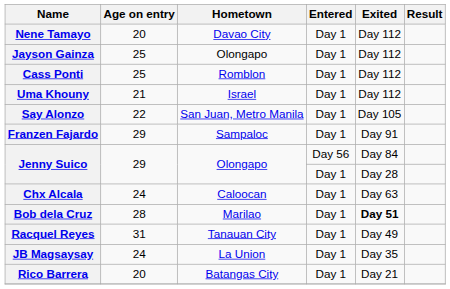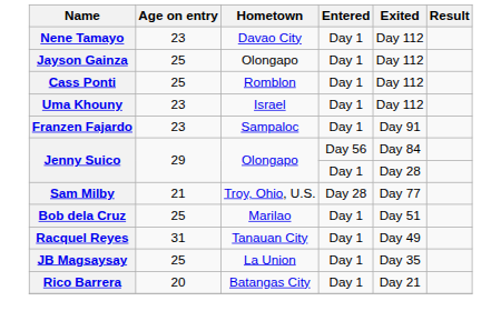Nene Tamayo | Age on entry: 20 -> 23
Uma Khouny | Age on entry: 21 -> 23
- row: Say Alonzo | 22 | San Juan, Metro Manila | Day 1 | Day 105
Franzen Fajardo | Age on entry: 29 -> 23
+ row: Sam Milby | 21 | Troy, Ohio, U.S. | Day 28 | Day 77
- row: Chx Alcala | 24 | Caloocan | Day 1 | Day 63
Bob dela Cruz | Age on entry: 28 -> 25
Bob dela Cruz | Exited: bold -> normal
JB Magsaysay | Age on entry: 24 -> 25
